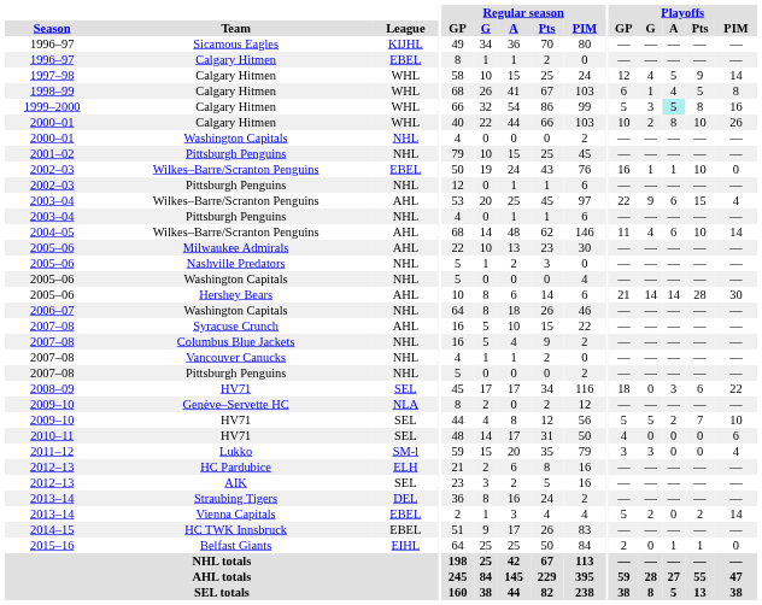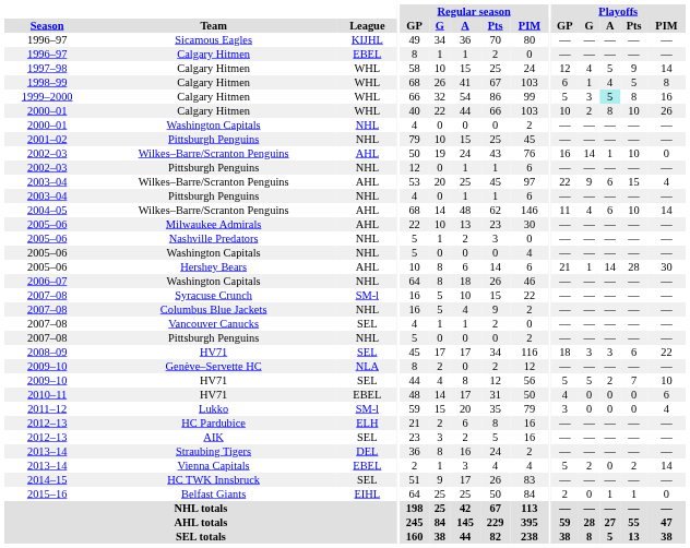2002–03 / Wilkes–Barre/Scranton Penguins | League: EBEL -> AHL
2002–03 / Wilkes–Barre/Scranton Penguins | Playoffs / G: 1 -> 14
2005–06 / Hershey Bears | Playoffs / G: 14 -> 1
2007–08 / Syracuse Crunch | League: AHL -> SM-l
2007–08 / Vancouver Canucks | League: NHL -> SEL
2008–09 | Playoffs / G: 0 -> 3
2010–11 | League: SEL -> EBEL
2011–12 | Playoffs / G: 3 -> 0
2014–15 | League: EBEL -> SEL
